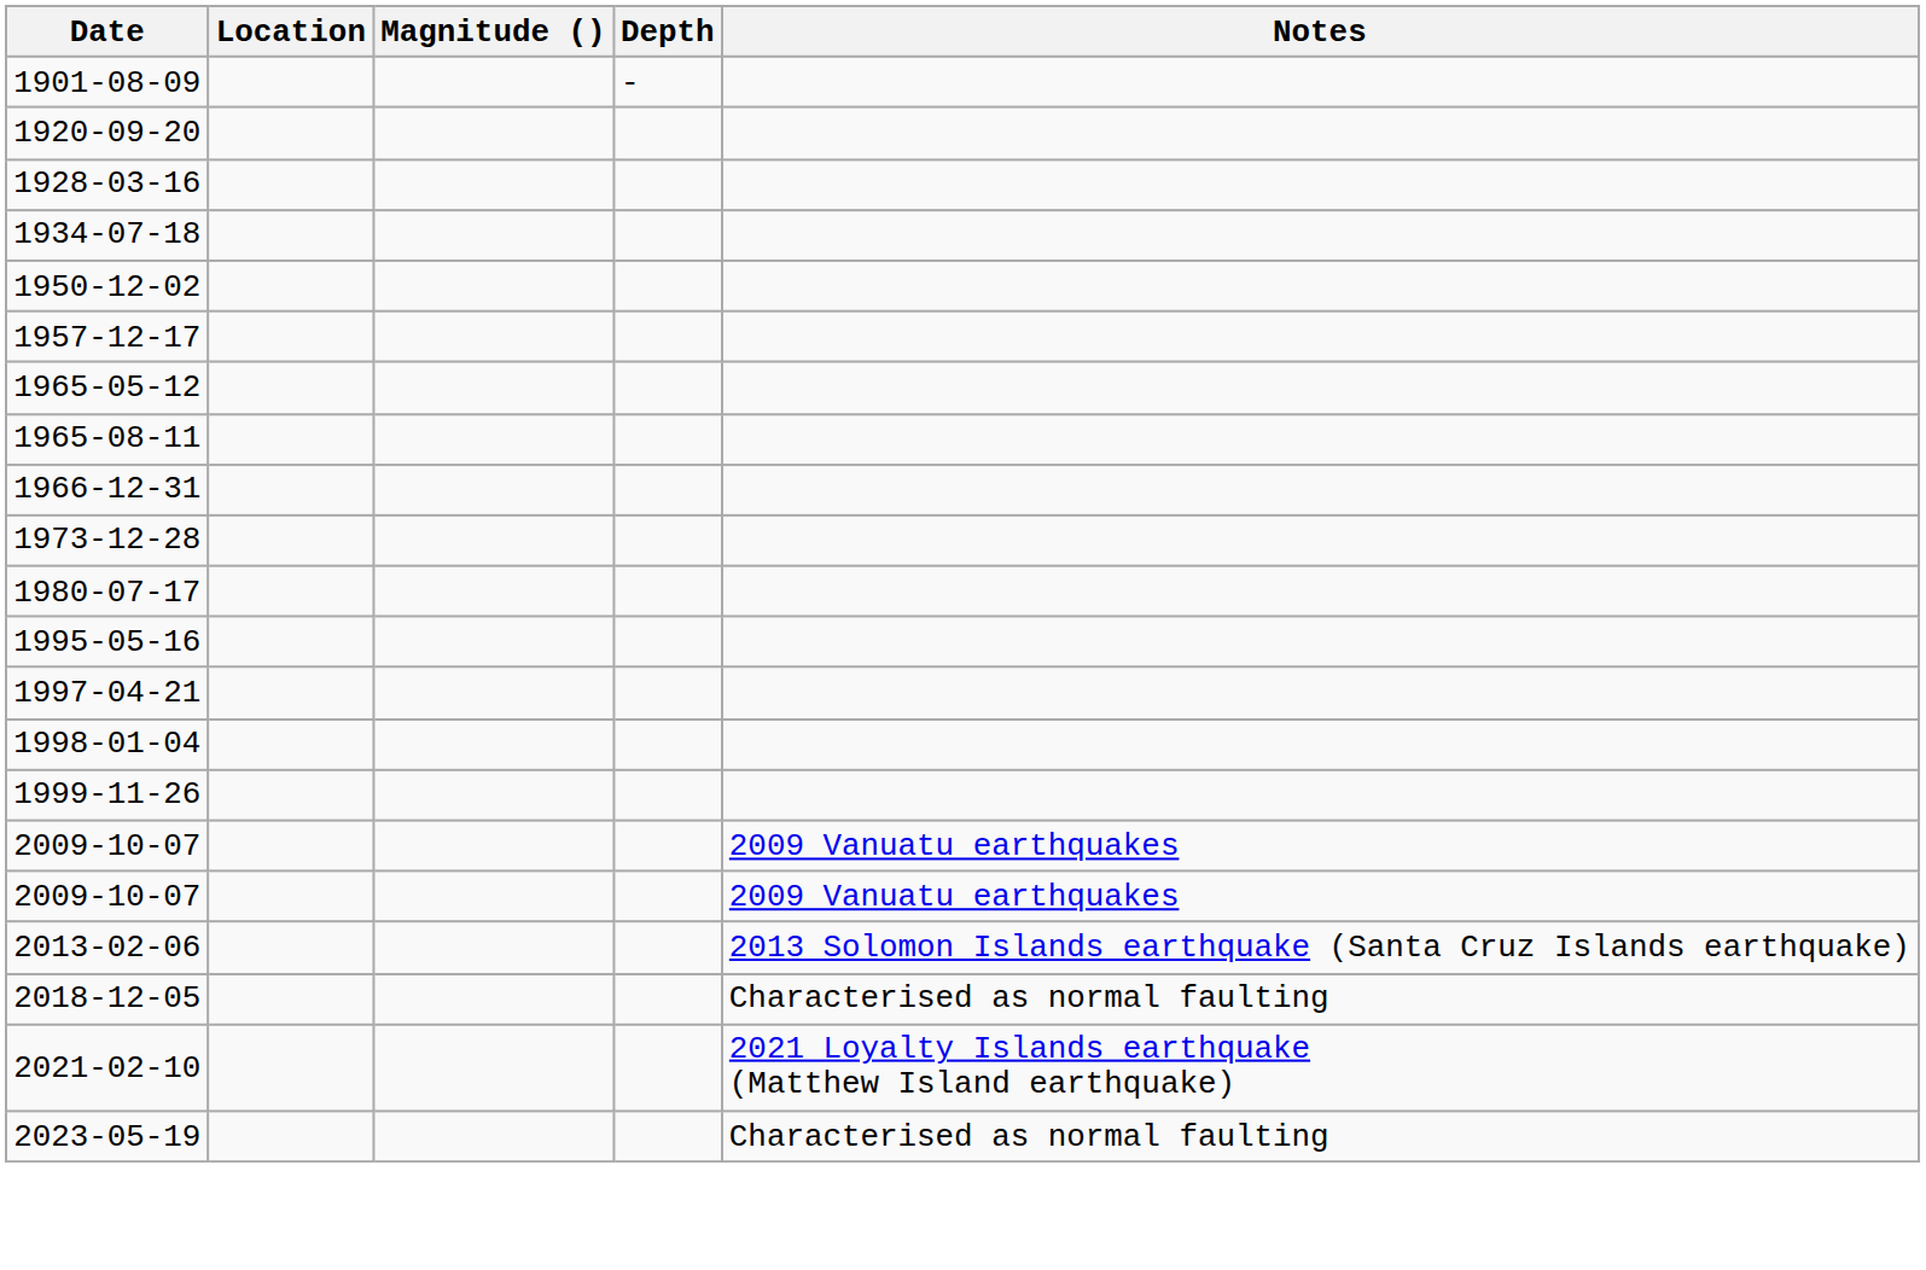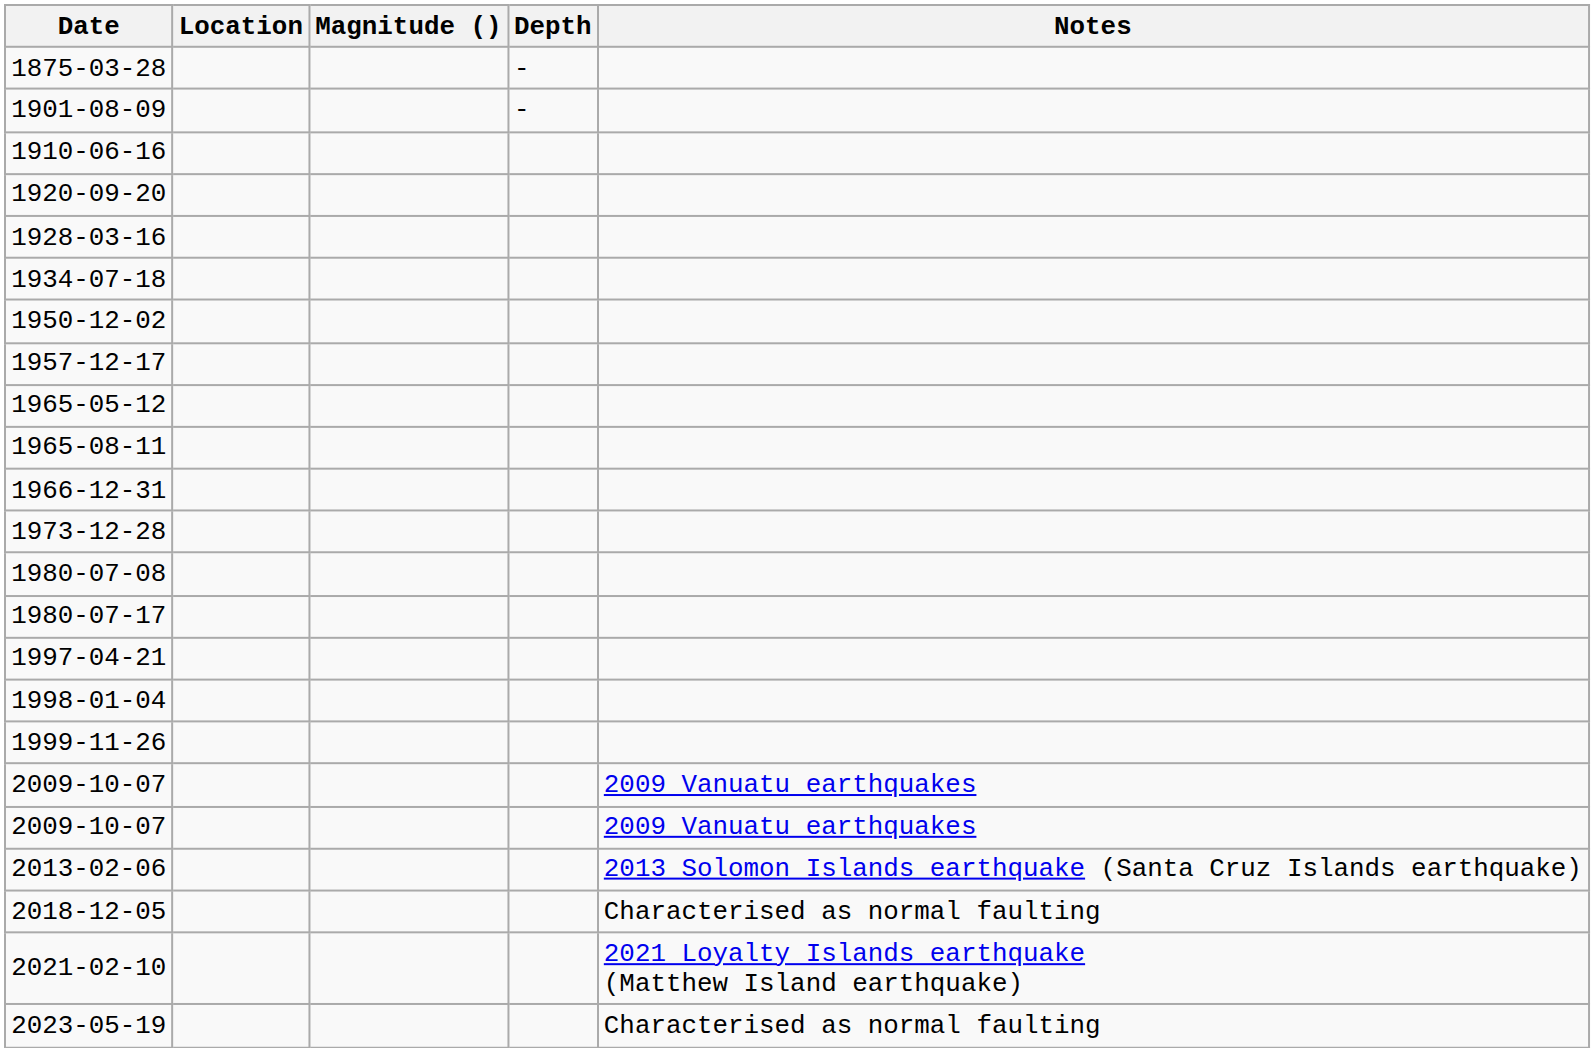+ row: 1875-03-28 | -
+ row: 1910-06-16
+ row: 1980-07-08
- row: 1995-05-16
